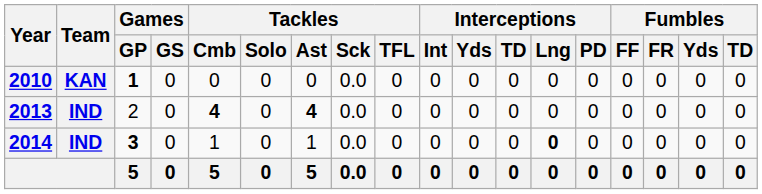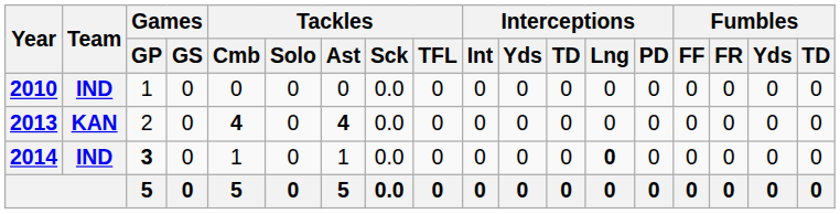2010 | Team: KAN -> IND
2010 | Games / GP: bold -> normal
2013 | Team: IND -> KAN
